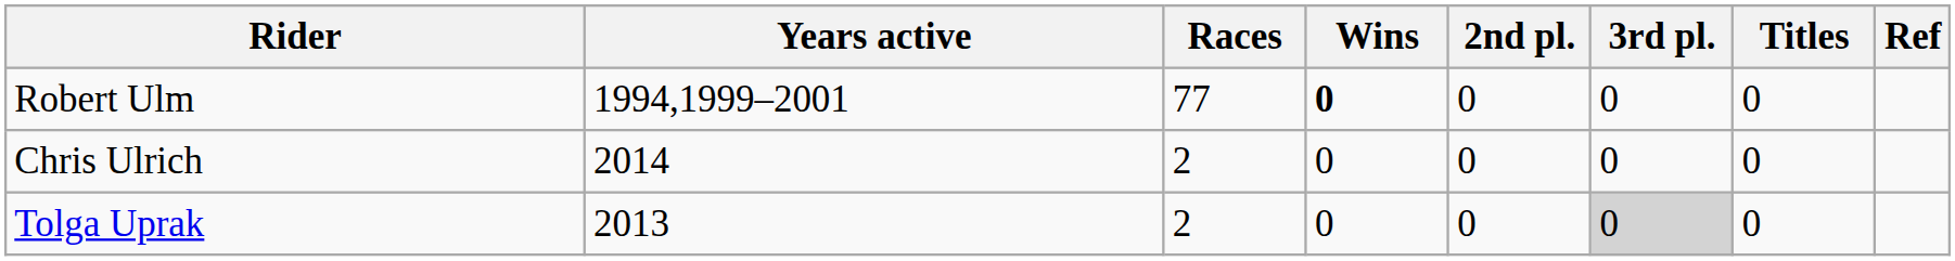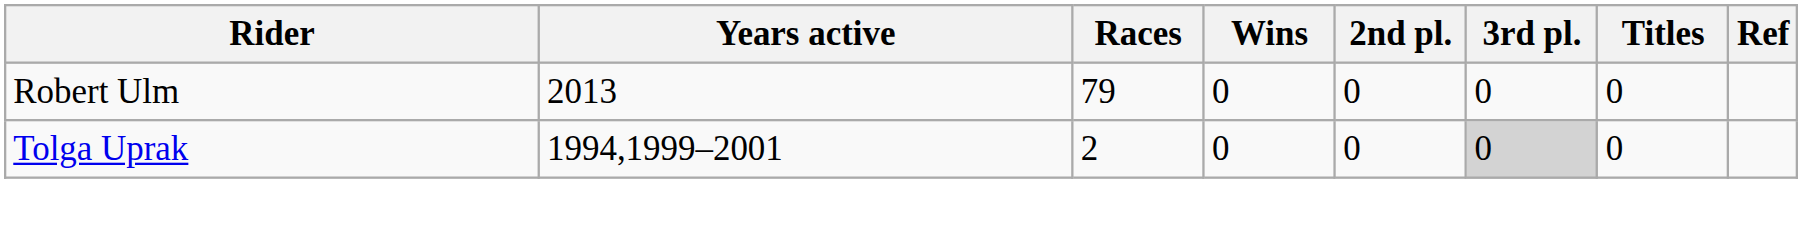Robert Ulm | Years active: 1994,1999–2001 -> 2013
Robert Ulm | Races: 77 -> 79
Robert Ulm | Wins: bold -> normal
- row: Chris Ulrich | 2014 | 2 | 0 | 0 | 0 | 0
Tolga Uprak | Years active: 2013 -> 1994,1999–2001
